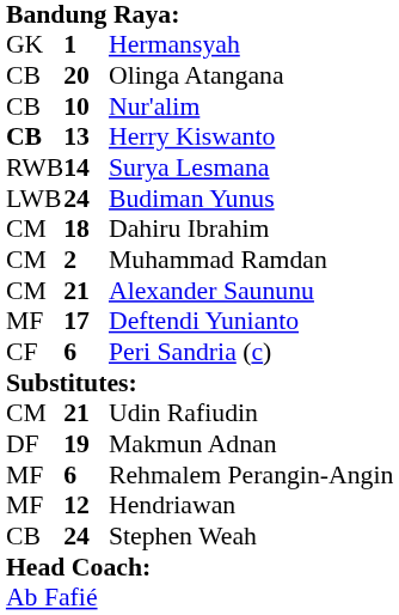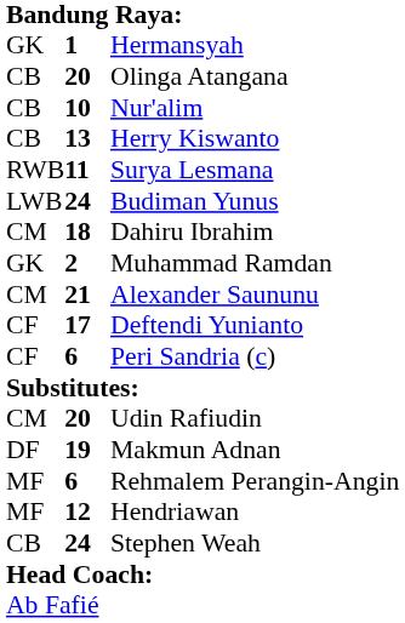Herry Kiswanto | column 1: bold -> normal
Surya Lesmana | column 2: 14 -> 11
Muhammad Ramdan | column 1: CM -> GK
Deftendi Yunianto | column 1: MF -> CF
Udin Rafiudin | column 2: 21 -> 20
